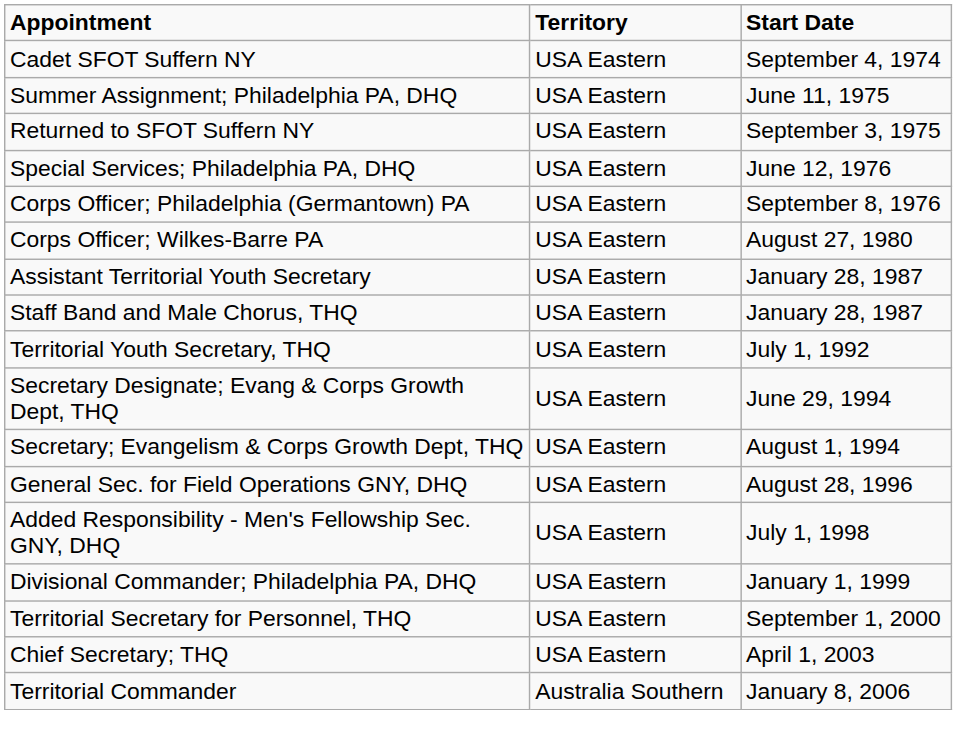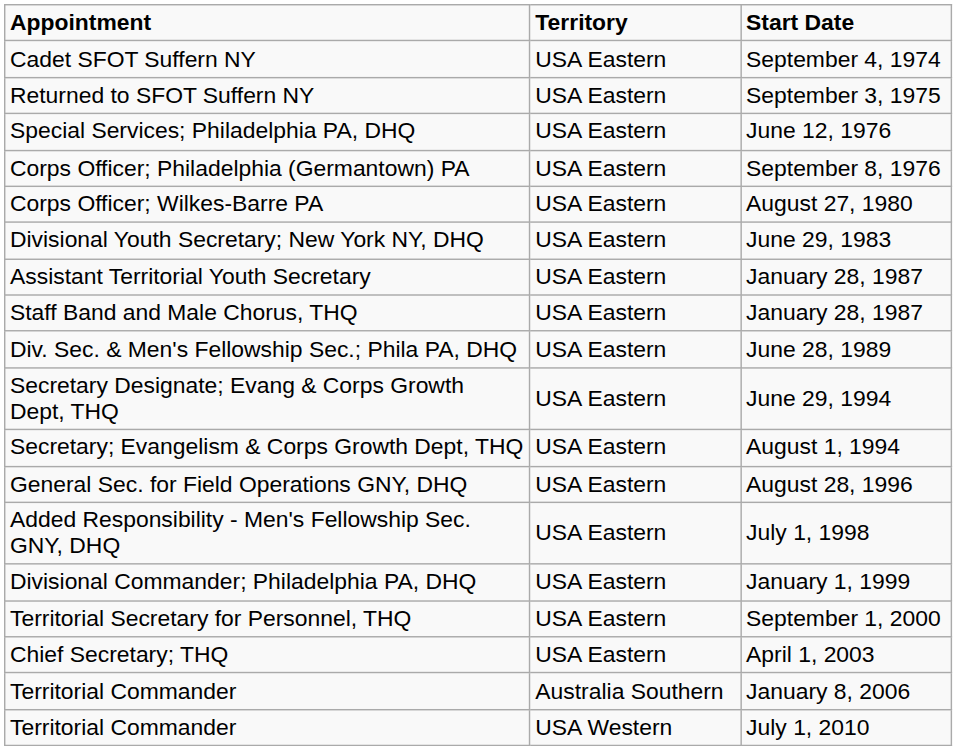- row: Summer Assignment; Philadelphia PA, DHQ | USA Eastern | June 11, 1975
+ row: Divisional Youth Secretary; New York NY, DHQ | USA Eastern | June 29, 1983
+ row: Div. Sec. & Men's Fellowship Sec.; Phila PA, DHQ | USA Eastern | June 28, 1989
- row: Territorial Youth Secretary, THQ | USA Eastern | July 1, 1992
+ row: Territorial Commander | USA Western | July 1, 2010
